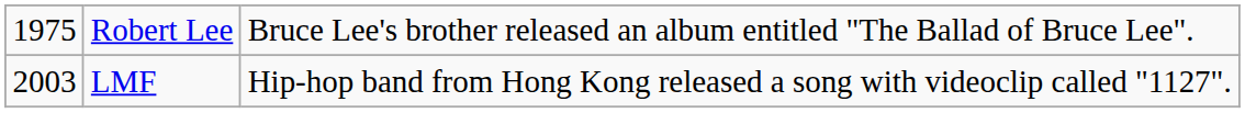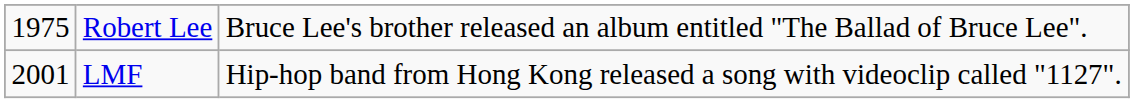LMF | column 1: 2003 -> 2001
